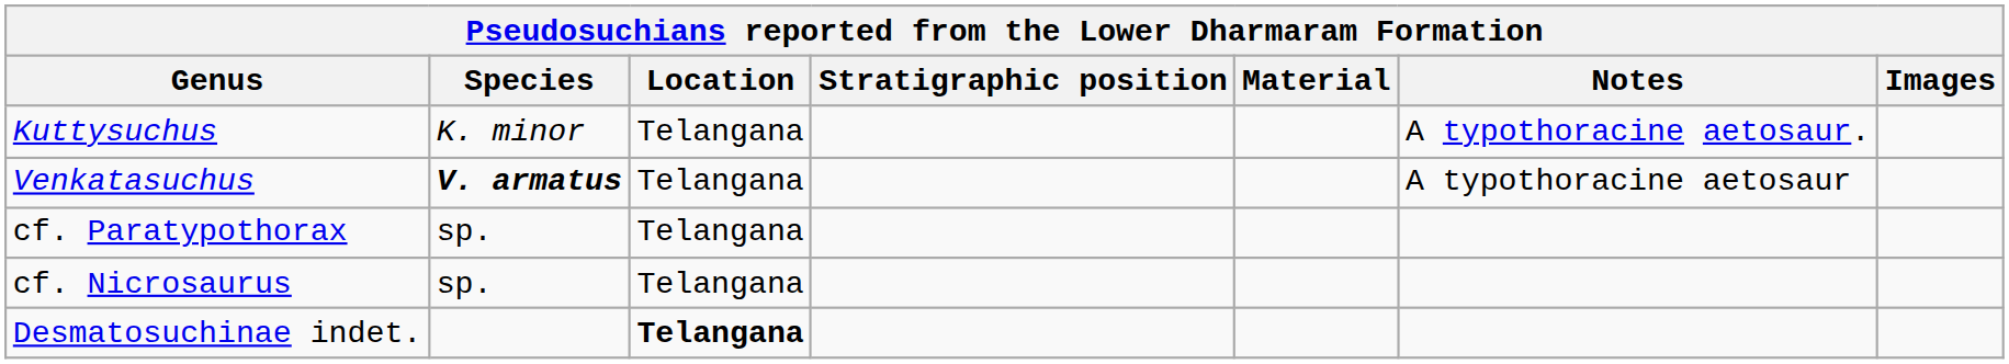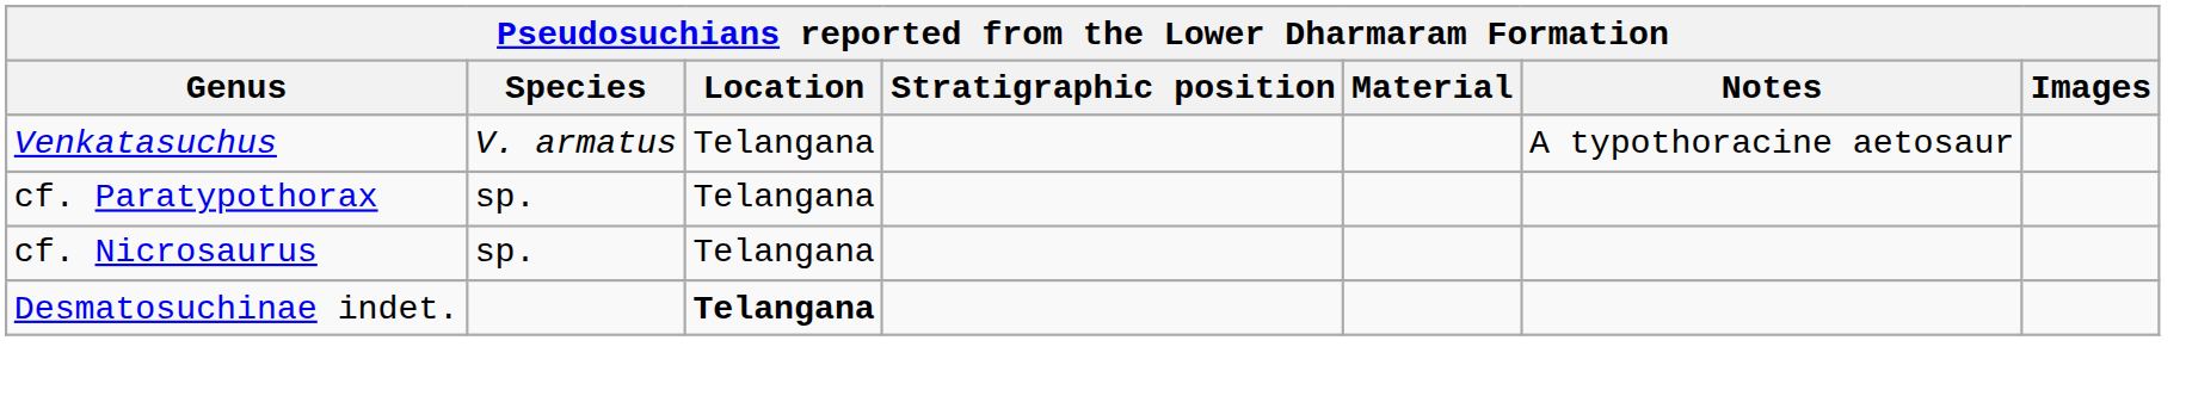- row: Kuttysuchus | K. minor | Telangana | A typothoracine aetosaur.
Venkatasuchus | Species: bold -> normal
